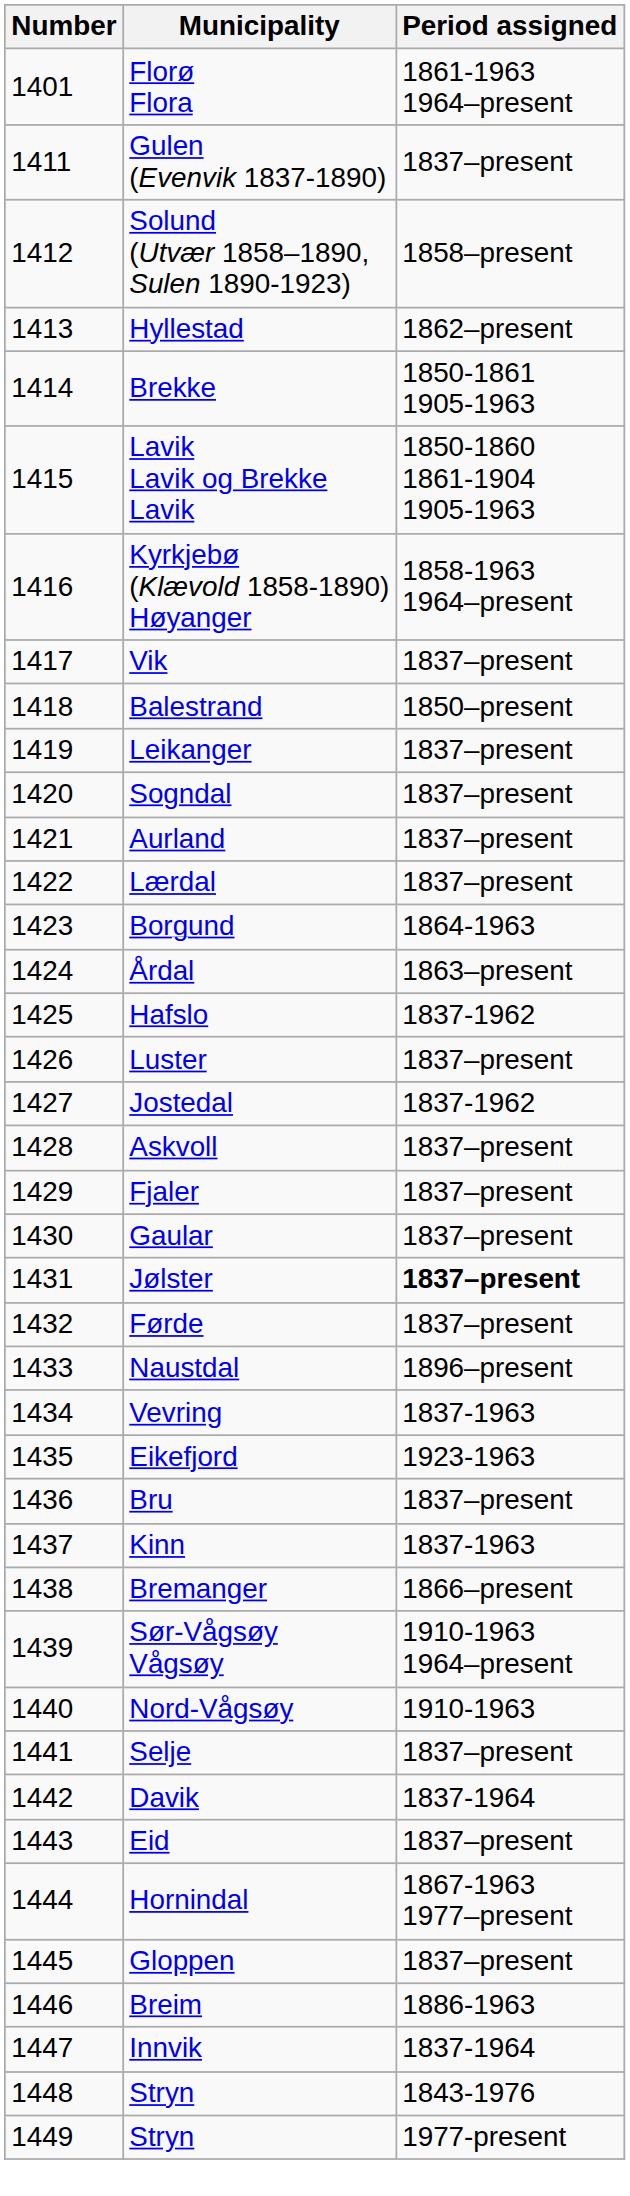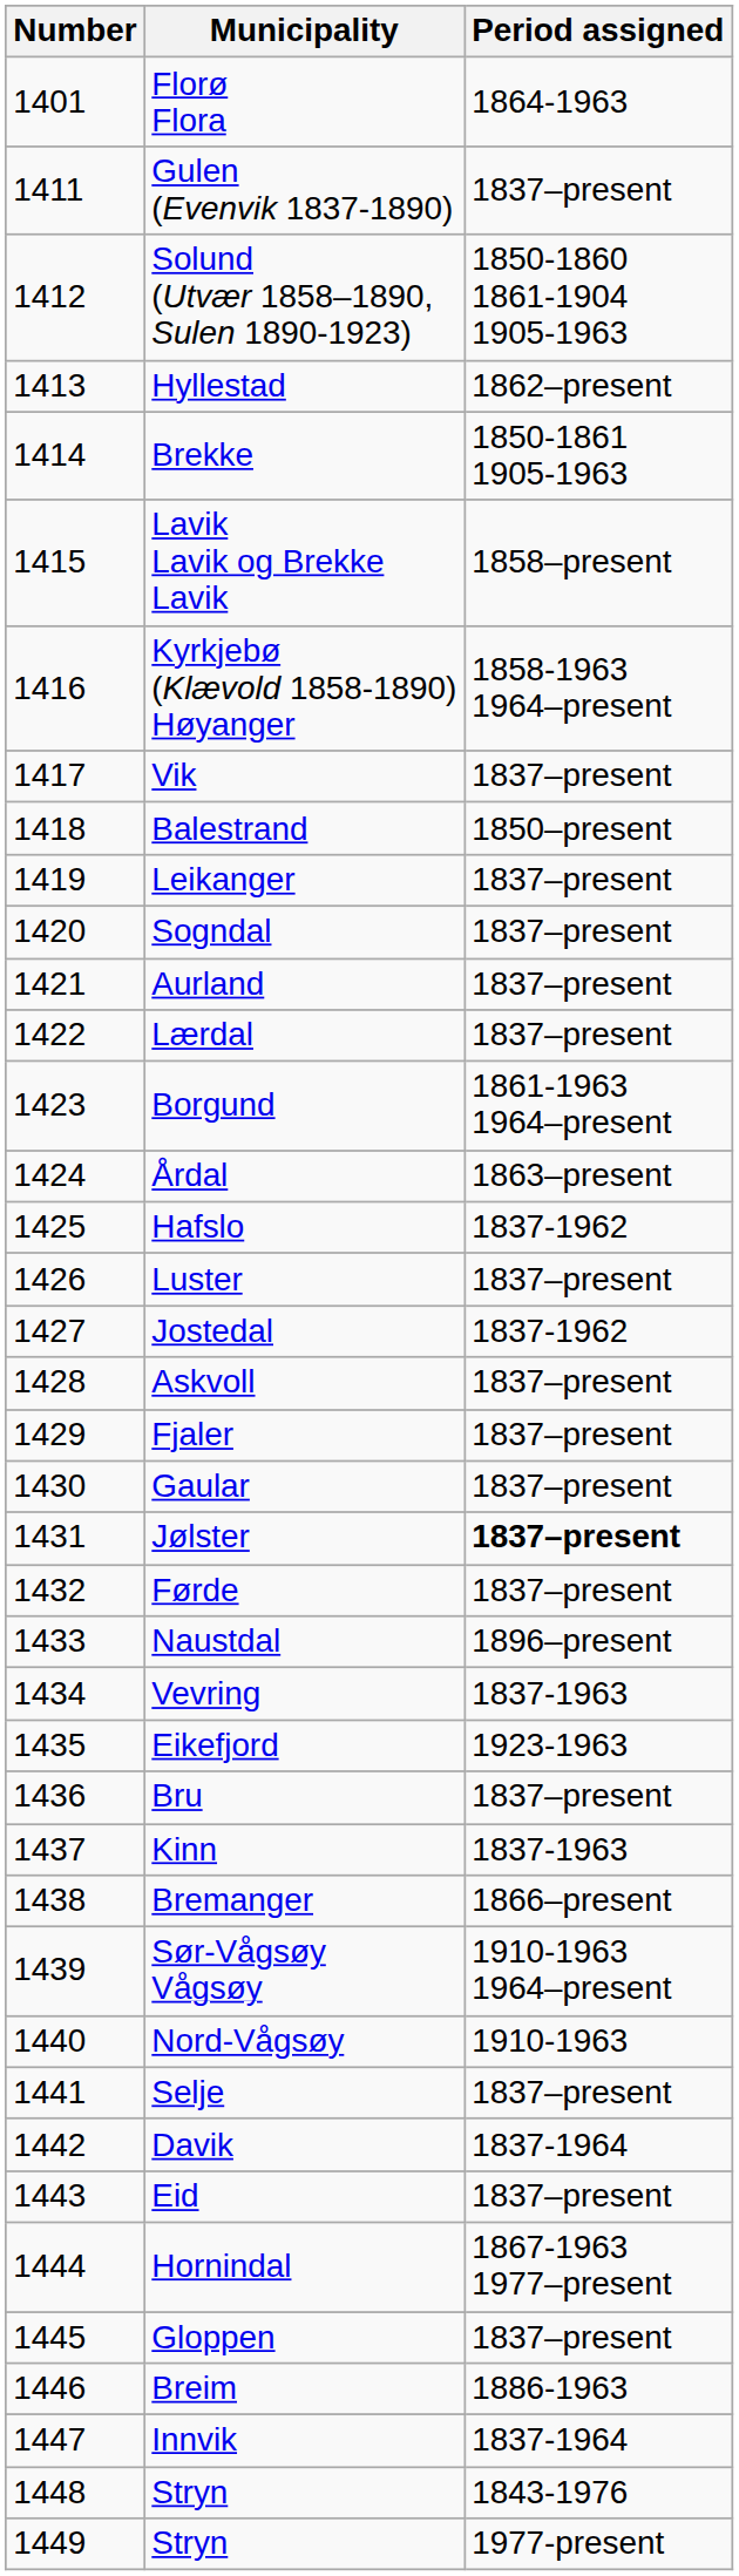Florø Flora | Period assigned: 1861-1963 1964–present -> 1864-1963
Solund (Utvær 1858–1890, Sulen 1890-1923) | Period assigned: 1858–present -> 1850-1860 1861-1904 1905-1963
Lavik Lavik og Brekke Lavik | Period assigned: 1850-1860 1861-1904 1905-1963 -> 1858–present
Borgund | Period assigned: 1864-1963 -> 1861-1963 1964–present
